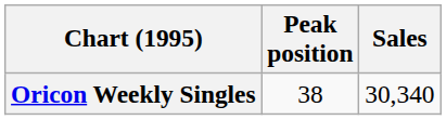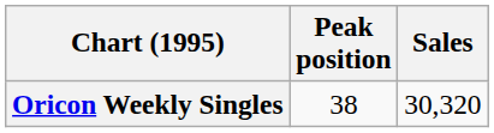Oricon Weekly Singles | Sales: 30,340 -> 30,320
